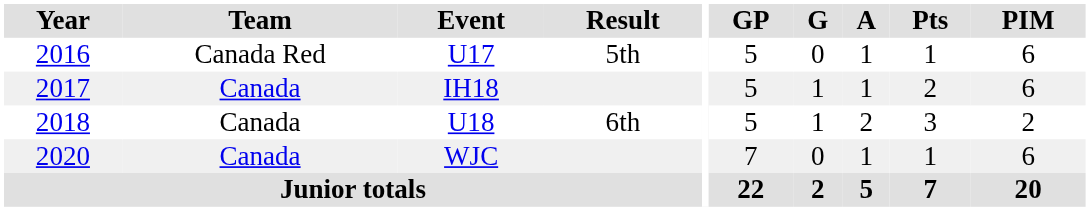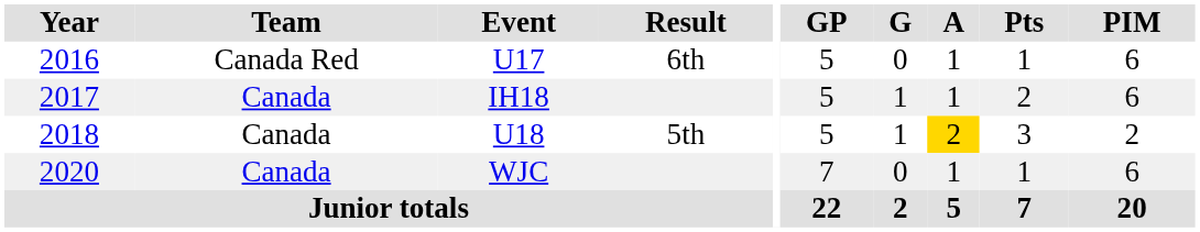U17 | Result: 5th -> 6th
U18 | Result: 6th -> 5th
U18 | A: no background -> gold background
